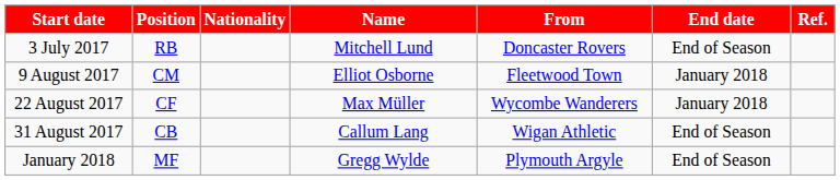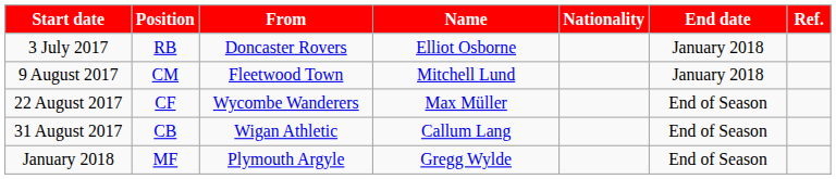columns swapped: Nationality <-> From
3 July 2017 | Name: Mitchell Lund -> Elliot Osborne
3 July 2017 | End date: End of Season -> January 2018
9 August 2017 | Name: Elliot Osborne -> Mitchell Lund
22 August 2017 | End date: January 2018 -> End of Season
